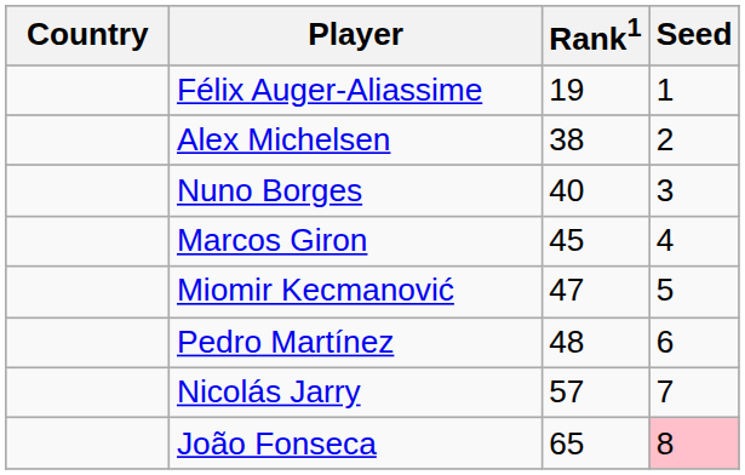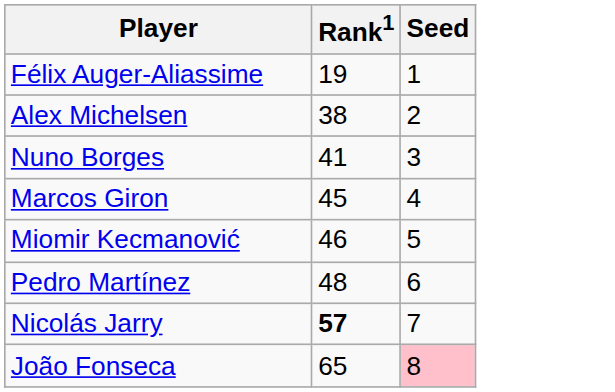- column: Country
Nuno Borges | Rank1: 40 -> 41
Miomir Kecmanović | Rank1: 47 -> 46
Nicolás Jarry | Rank1: normal -> bold
